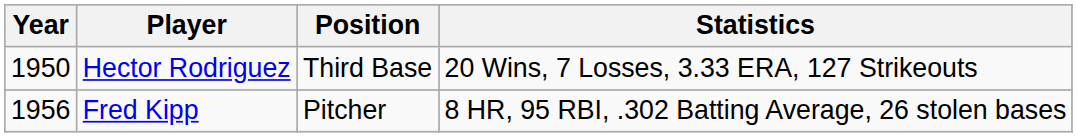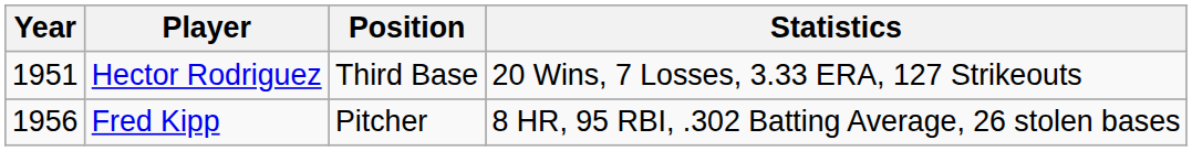Hector Rodriguez | Year: 1950 -> 1951
